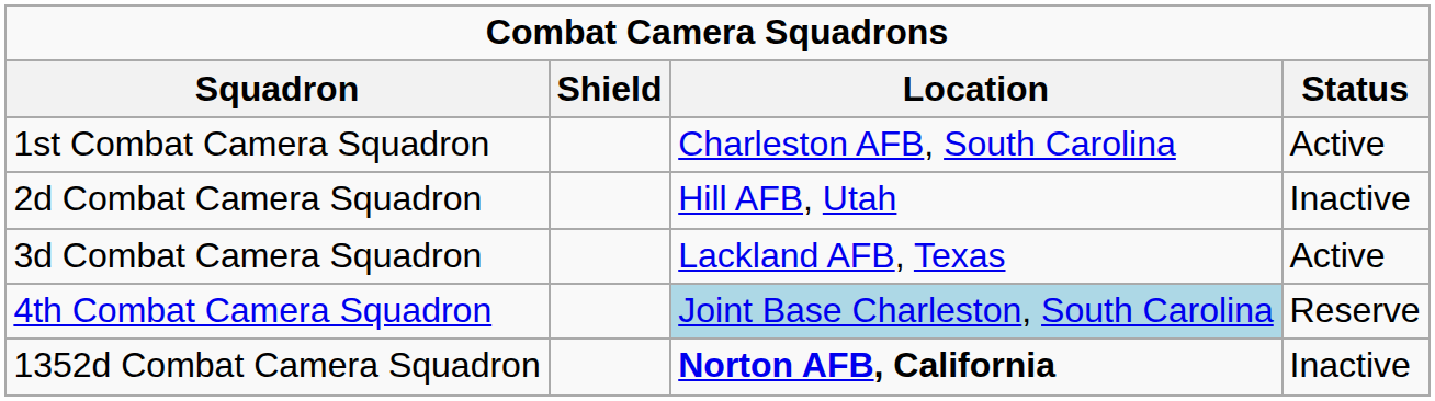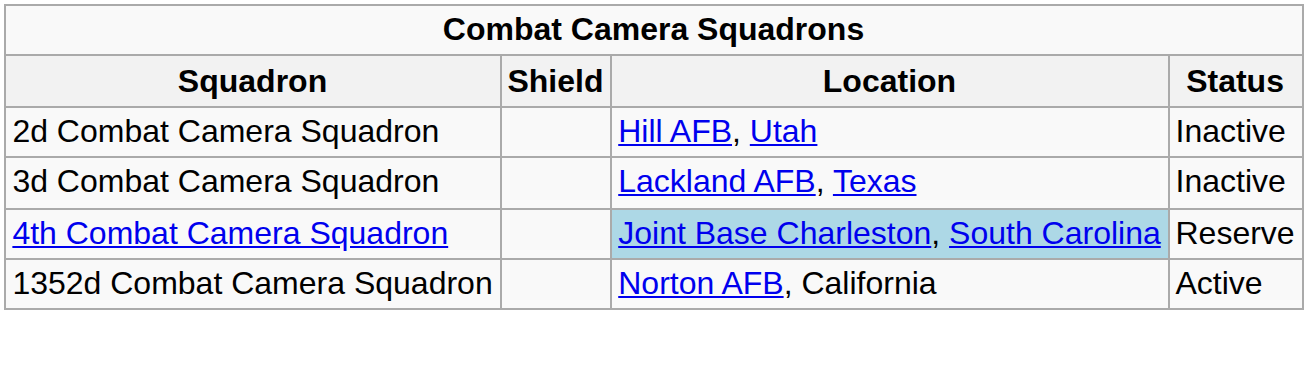- row: 1st Combat Camera Squadron | Charleston AFB, South Carolina | Active
3d Combat Camera Squadron | Status: Active -> Inactive
1352d Combat Camera Squadron | Location: bold -> normal
1352d Combat Camera Squadron | Status: Inactive -> Active
